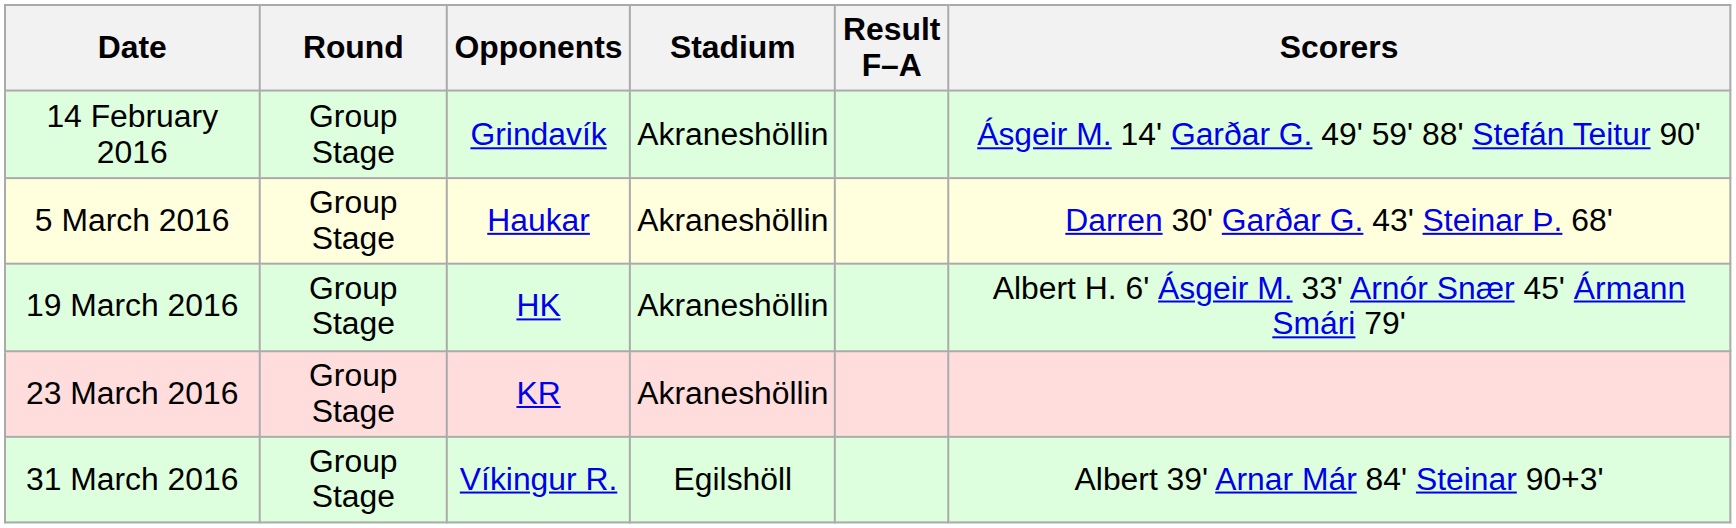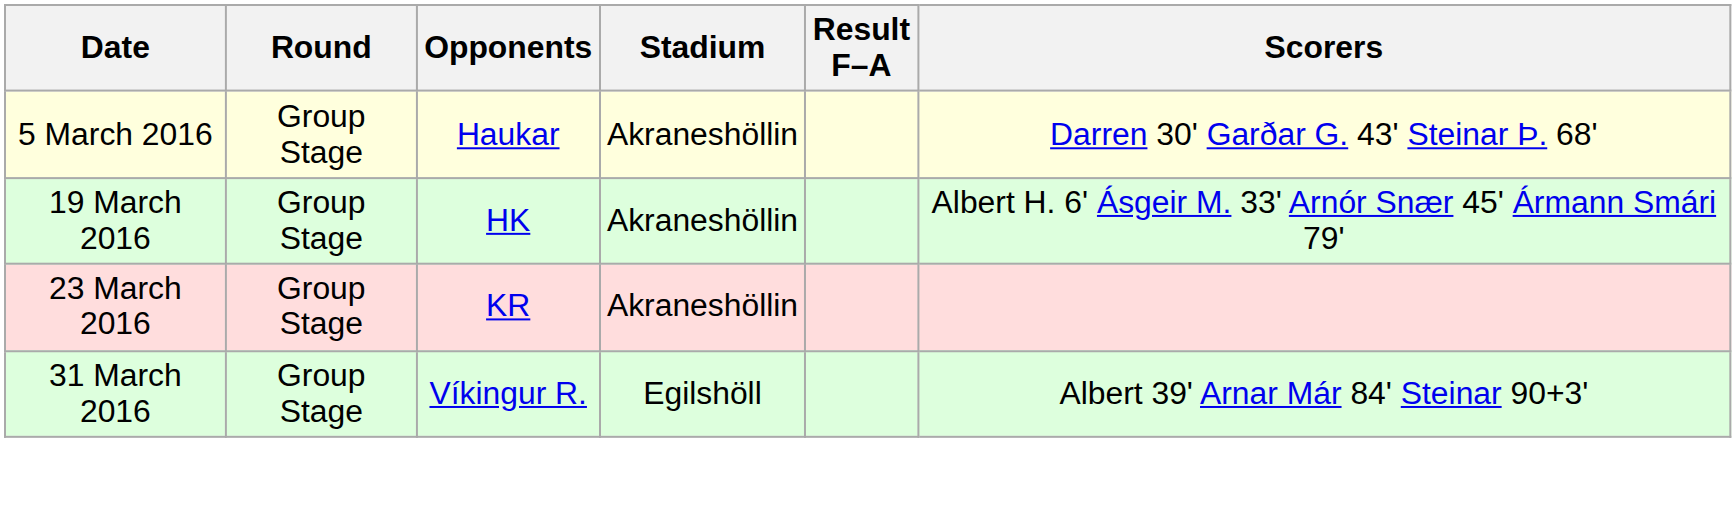- row: 14 February 2016 | Group Stage | Grindavík | Akraneshöllin | Ásgeir M. 14' Garðar G. 49' 59' 88' Stefán Teitur 90'
